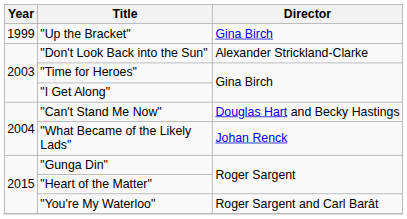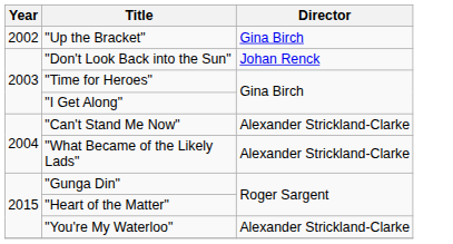"Up the Bracket" | Year: 1999 -> 2002
"Don't Look Back into the Sun" | Director: Alexander Strickland-Clarke -> Johan Renck
"Can't Stand Me Now" | Director: Douglas Hart and Becky Hastings -> Alexander Strickland-Clarke
"What Became of the Likely Lads" | Director: Johan Renck -> Alexander Strickland-Clarke
"You're My Waterloo" | Director: Roger Sargent and Carl Barât -> Alexander Strickland-Clarke
